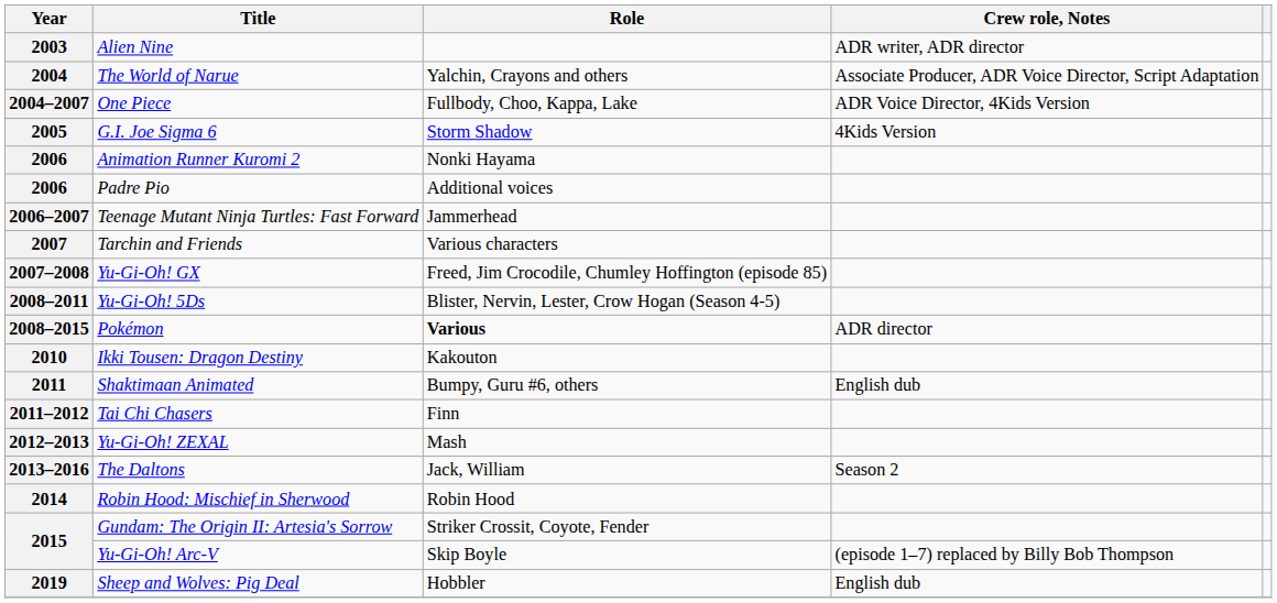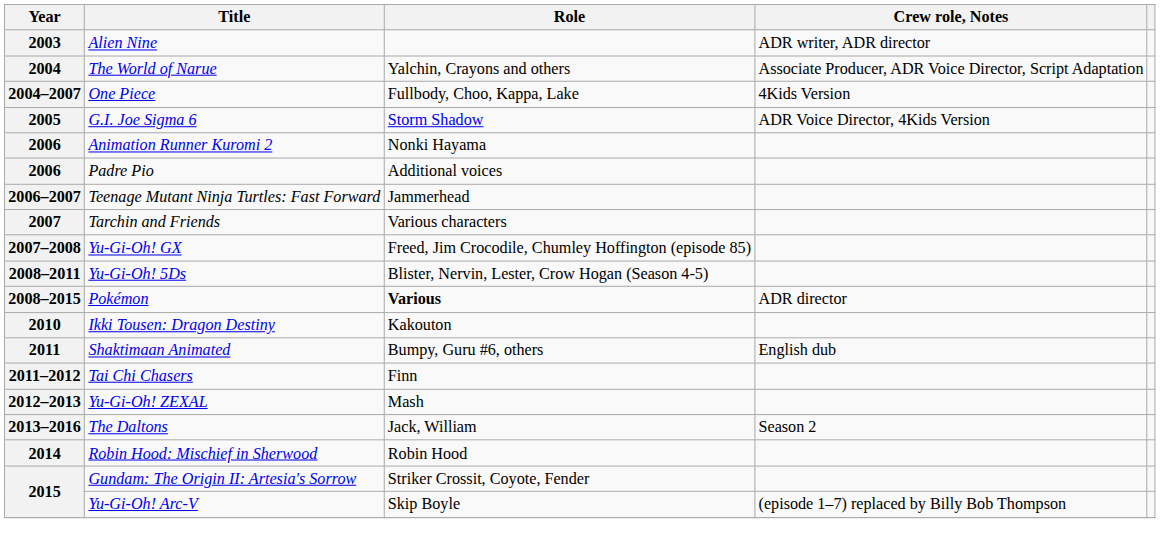2004–2007 | Crew role, Notes: ADR Voice Director, 4Kids Version -> 4Kids Version
2005 | Crew role, Notes: 4Kids Version -> ADR Voice Director, 4Kids Version
- row: 2019 | Sheep and Wolves: Pig Deal | Hobbler | English dub
